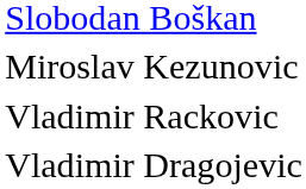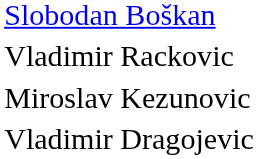rows swapped: Vladimir Rackovic <-> Miroslav Kezunovic
